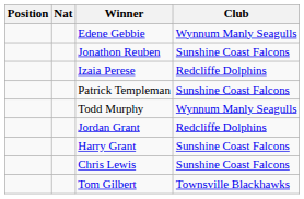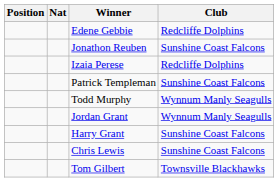Edene Gebbie | Club: Wynnum Manly Seagulls -> Redcliffe Dolphins
Jordan Grant | Club: Redcliffe Dolphins -> Wynnum Manly Seagulls
